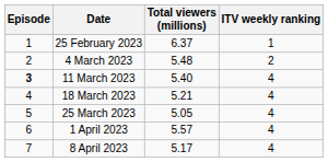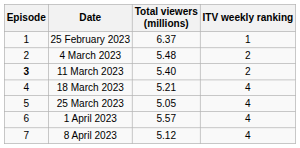11 March 2023 | ITV weekly ranking: 4 -> 2
8 April 2023 | Total viewers (millions): 5.17 -> 5.12
